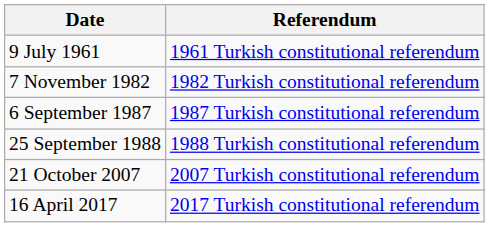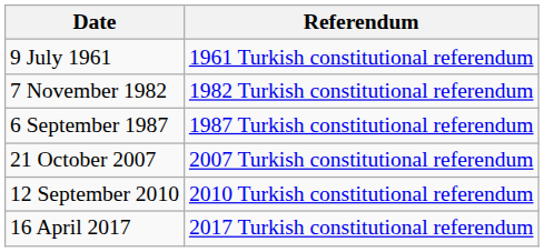- row: 25 September 1988 | 1988 Turkish constitutional referendum
+ row: 12 September 2010 | 2010 Turkish constitutional referendum
